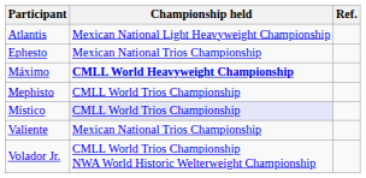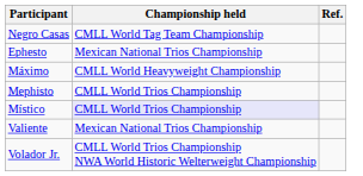- row: Atlantis | Mexican National Light Heavyweight Championship
+ row: Negro Casas | CMLL World Tag Team Championship
Máximo | Championship held: bold -> normal
